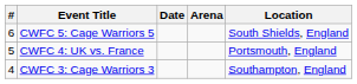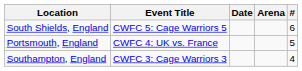columns swapped: # <-> Location
